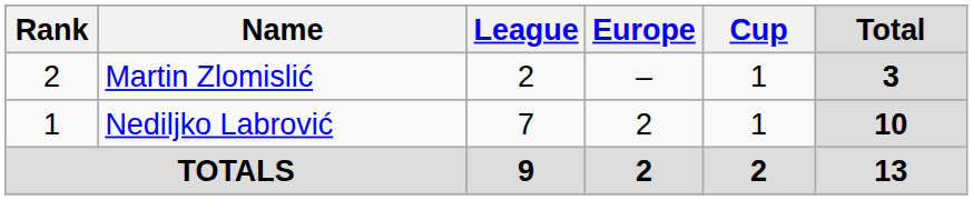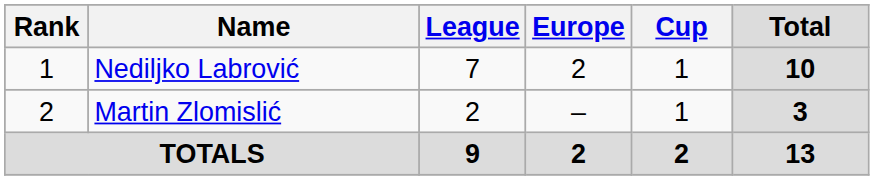rows swapped: Nediljko Labrović <-> Martin Zlomislić
